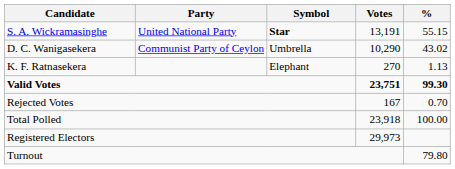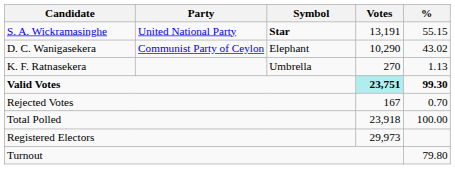D. C. Wanigasekera | Symbol: Umbrella -> Elephant
K. F. Ratnasekera | Symbol: Elephant -> Umbrella
Valid Votes | Votes: no background -> paleturquoise background
